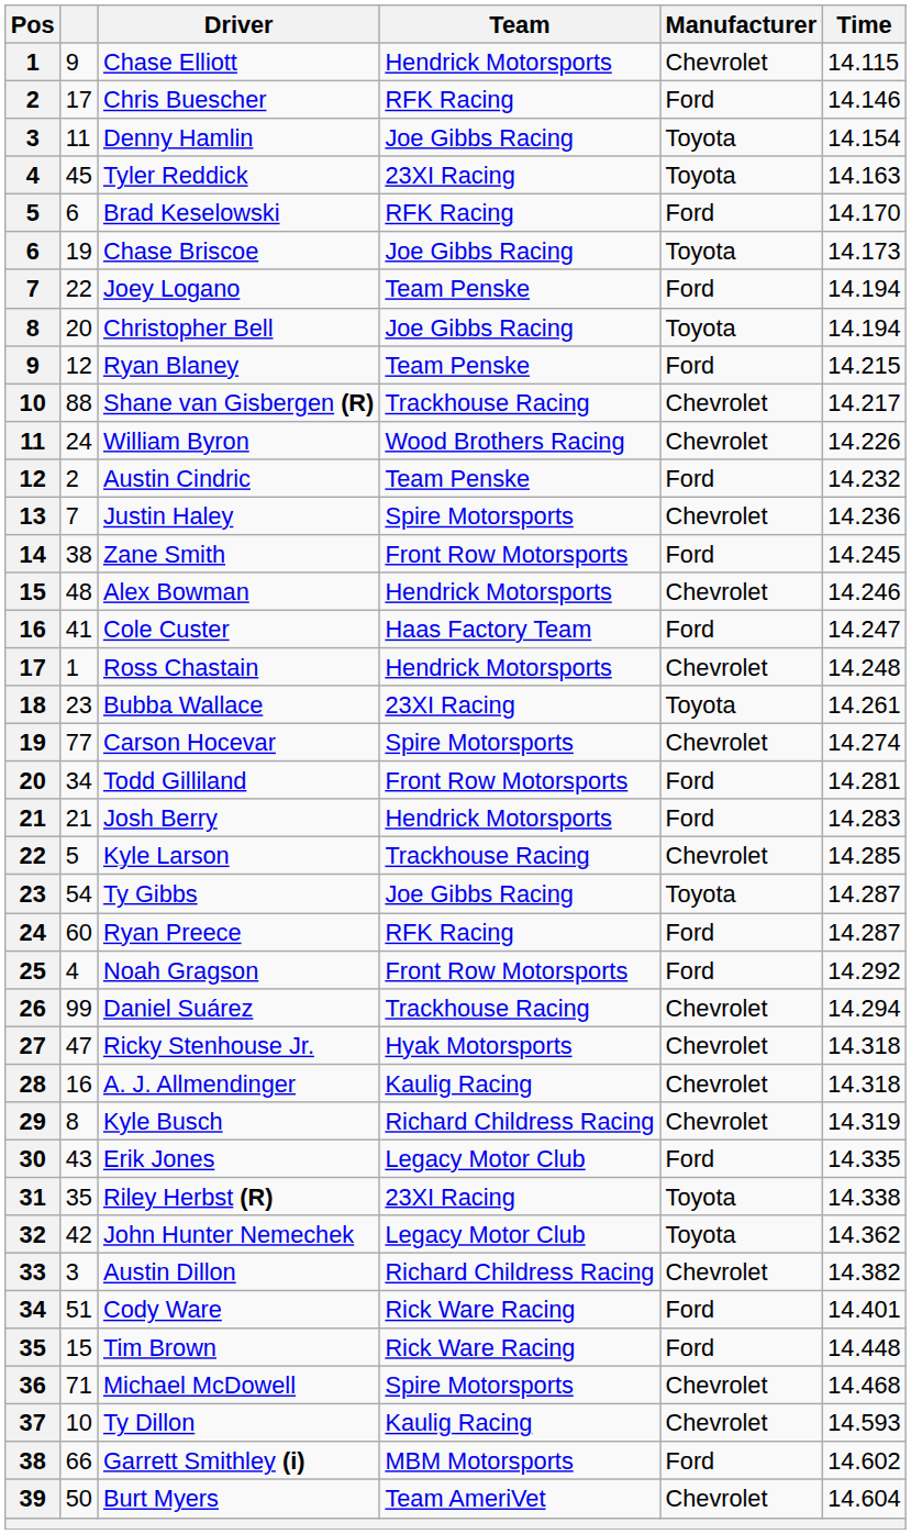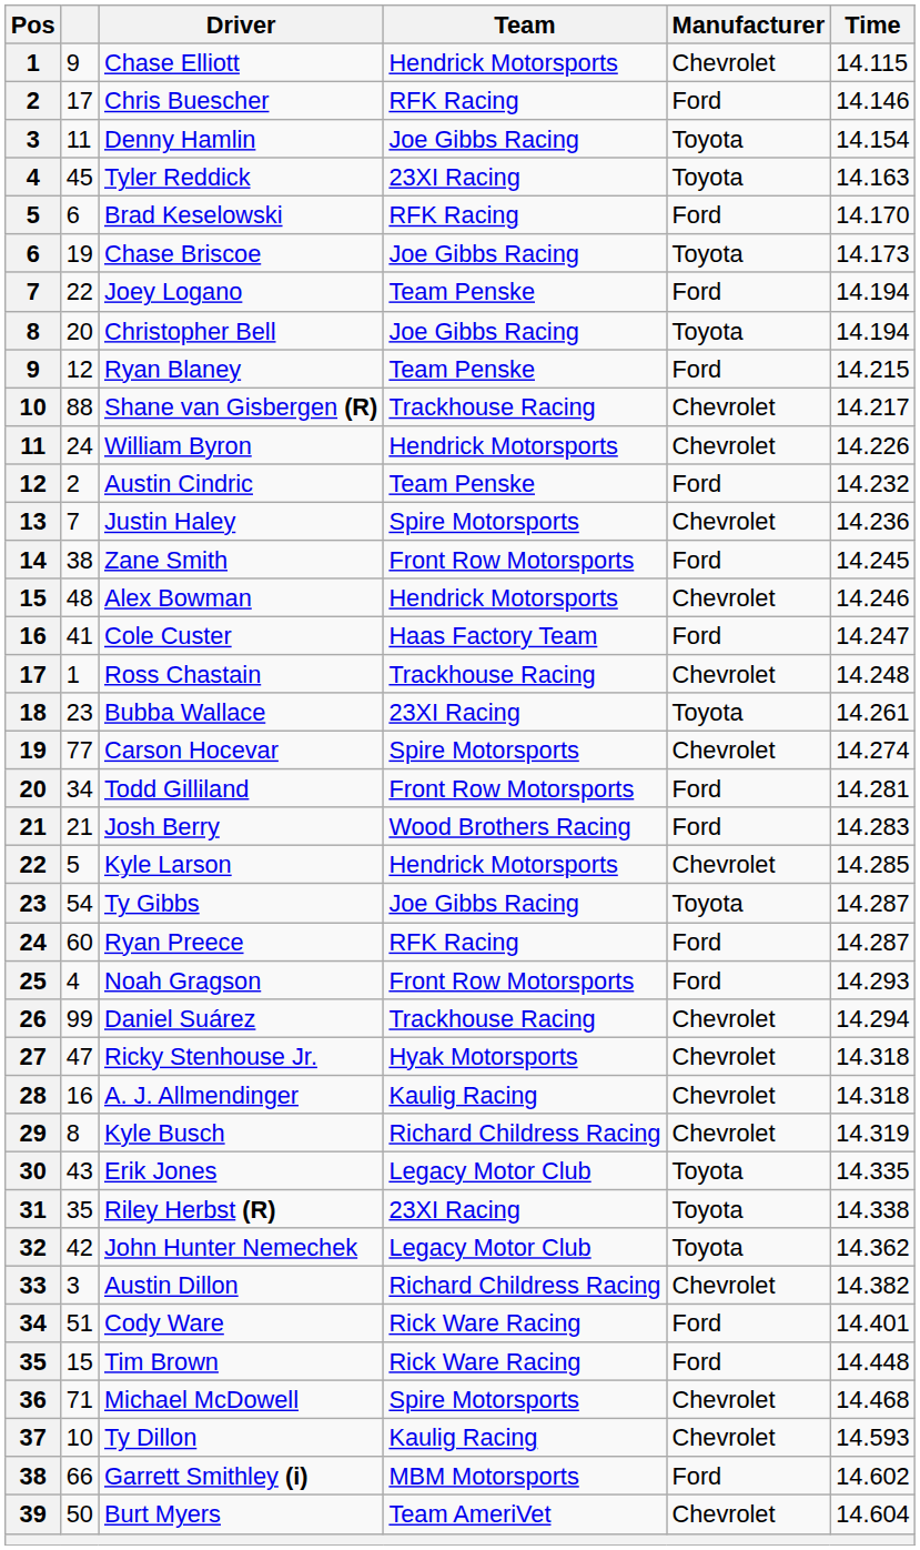William Byron | Team: Wood Brothers Racing -> Hendrick Motorsports
Ross Chastain | Team: Hendrick Motorsports -> Trackhouse Racing
Josh Berry | Team: Hendrick Motorsports -> Wood Brothers Racing
Kyle Larson | Team: Trackhouse Racing -> Hendrick Motorsports
Noah Gragson | Time: 14.292 -> 14.293
Erik Jones | Manufacturer: Ford -> Toyota
